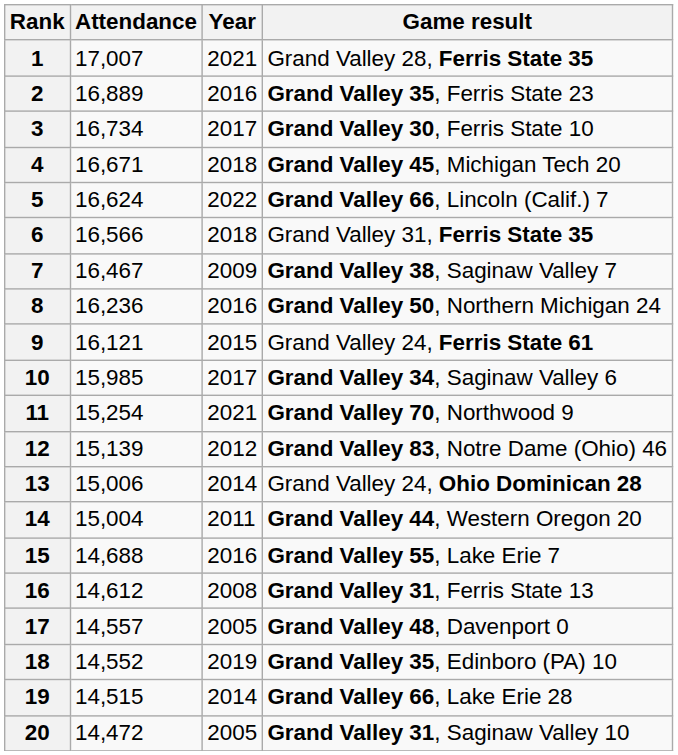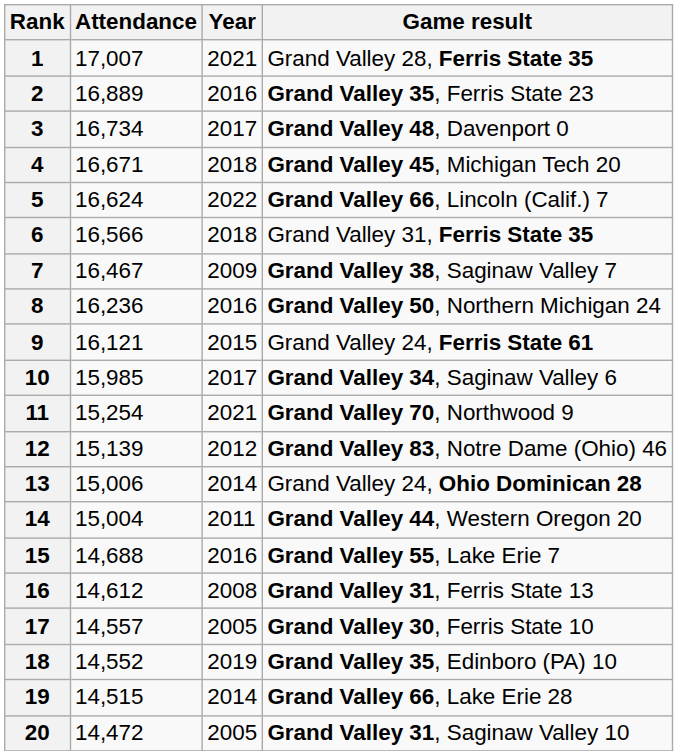3 | Game result: Grand Valley 30, Ferris State 10 -> Grand Valley 48, Davenport 0
17 | Game result: Grand Valley 48, Davenport 0 -> Grand Valley 30, Ferris State 10
